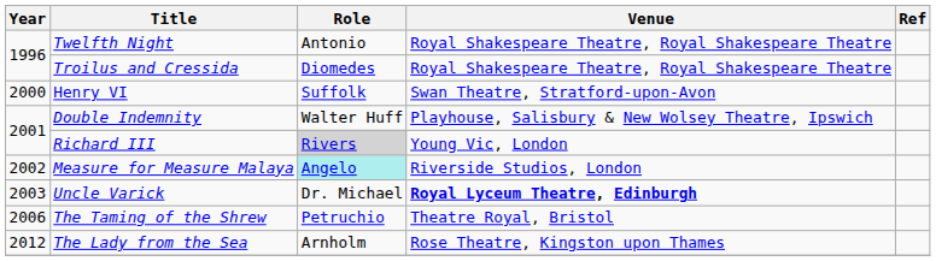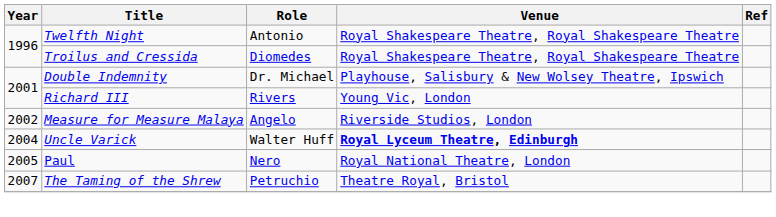- row: 2000 | Henry VI | Suffolk | Swan Theatre, Stratford-upon-Avon
Double Indemnity | Role: Walter Huff -> Dr. Michael
Richard III | Role: lightgrey background -> no background
Measure for Measure Malaya | Role: paleturquoise background -> no background
Uncle Varick | Year: 2003 -> 2004
Uncle Varick | Role: Dr. Michael -> Walter Huff
+ row: 2005 | Paul | Nero | Royal National Theatre, London
The Taming of the Shrew | Year: 2006 -> 2007
- row: 2012 | The Lady from the Sea | Arnholm | Rose Theatre, Kingston upon Thames
